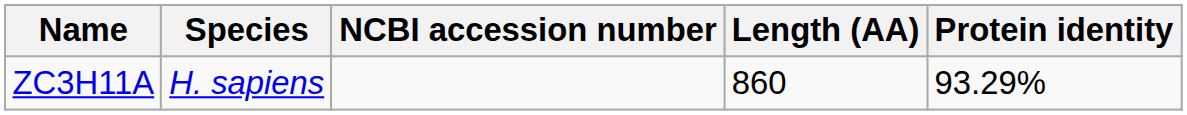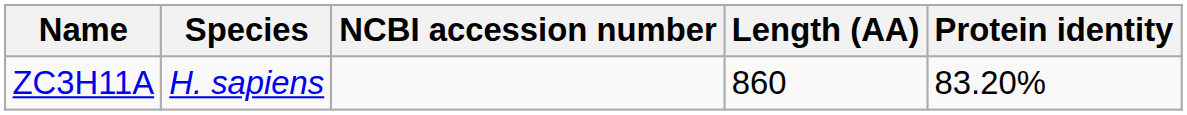ZC3H11A | Protein identity: 93.29% -> 83.20%
